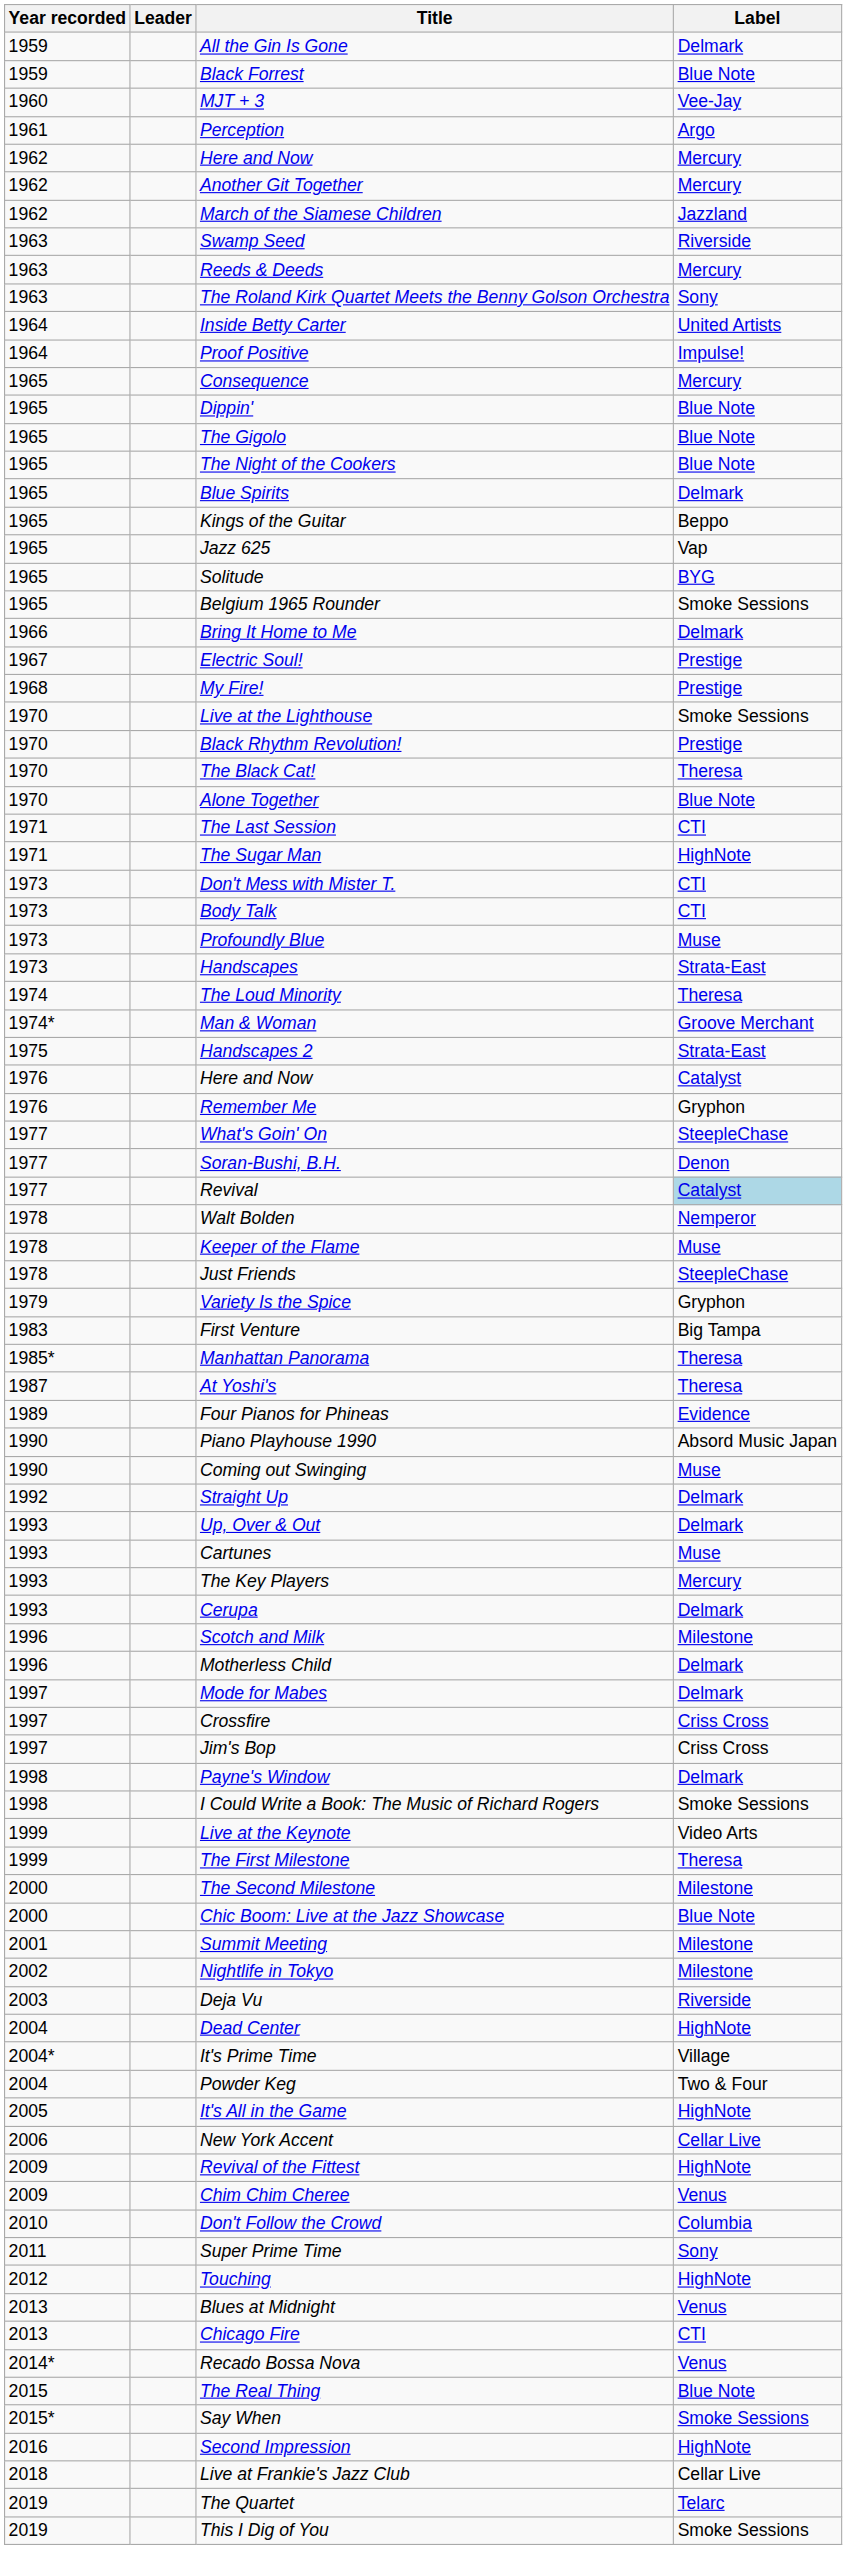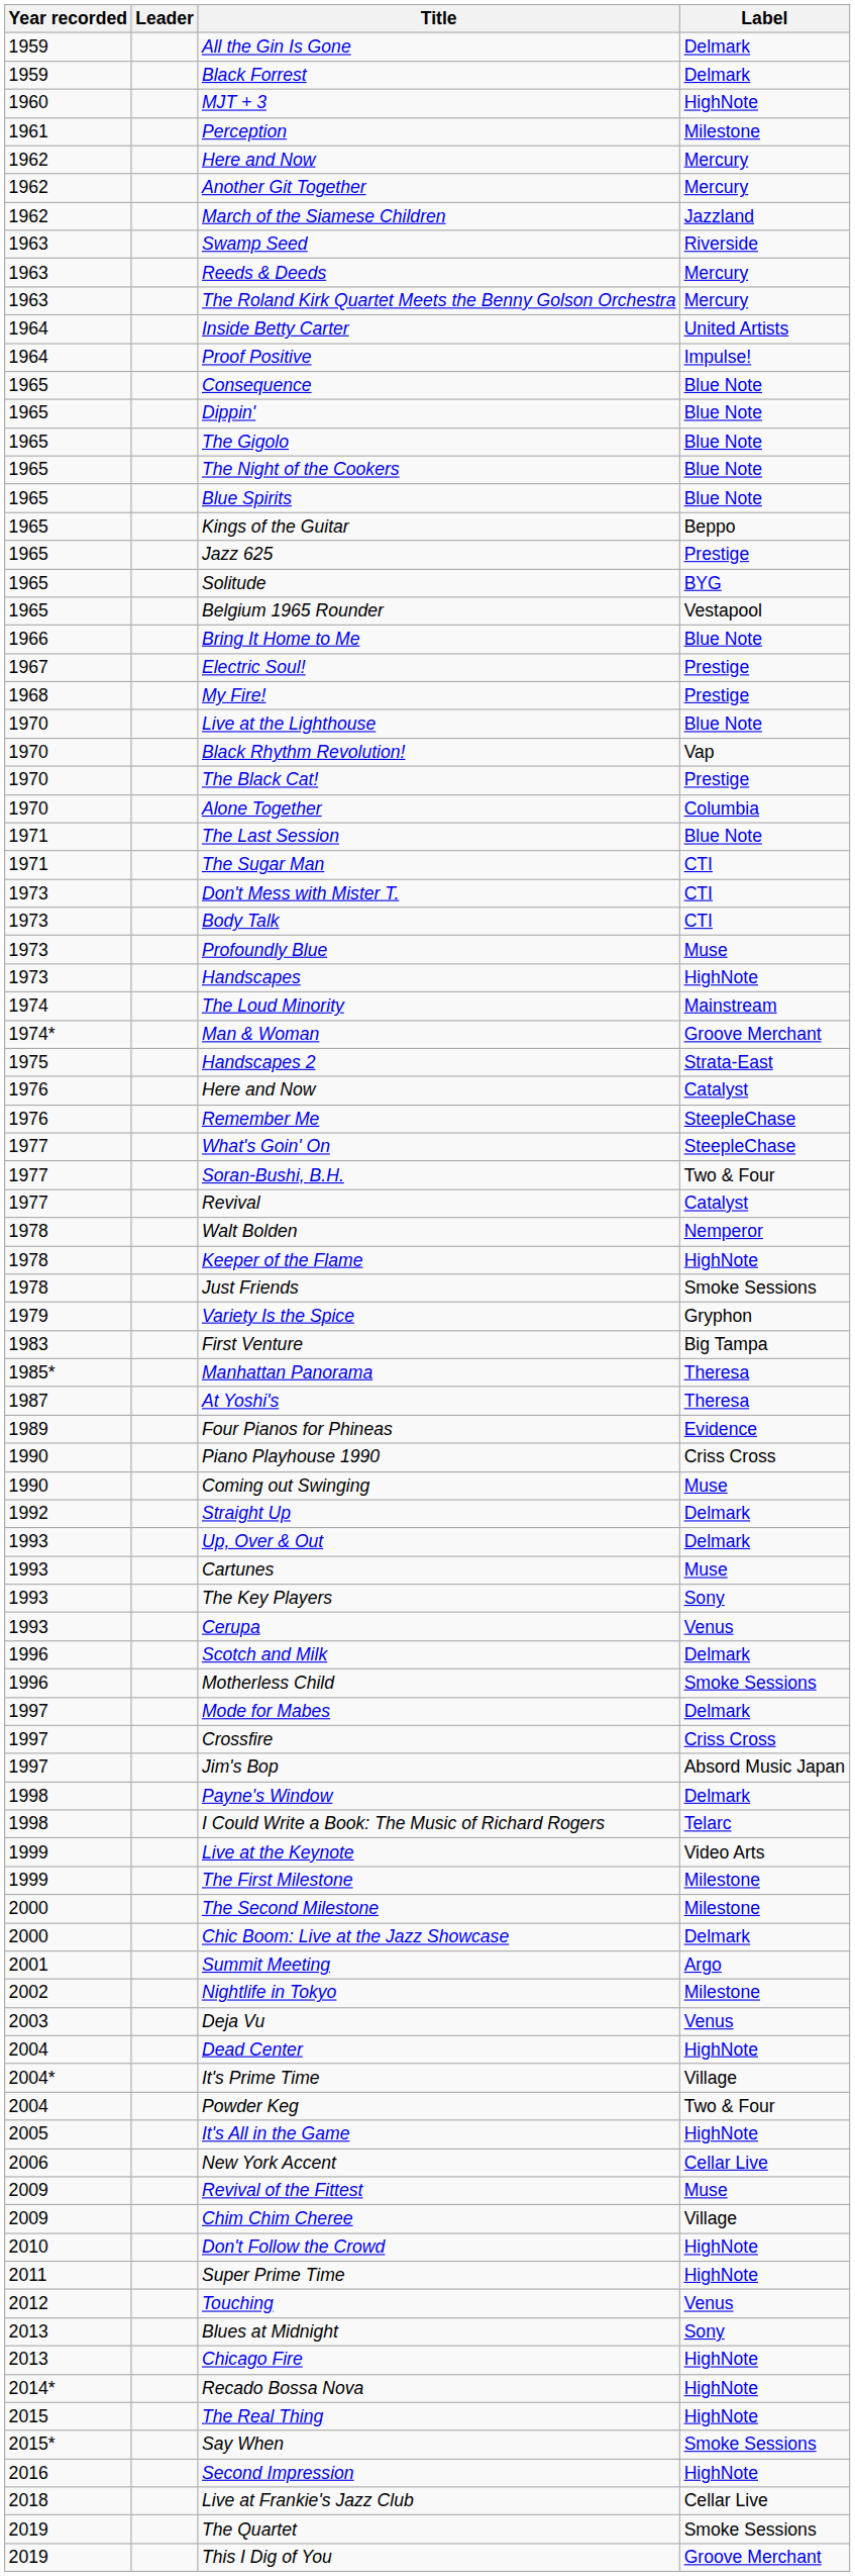Black Forrest | Label: Blue Note -> Delmark
MJT + 3 | Label: Vee-Jay -> HighNote
Perception | Label: Argo -> Milestone
The Roland Kirk Quartet Meets the Benny Golson Orchestra | Label: Sony -> Mercury
Consequence | Label: Mercury -> Blue Note
Blue Spirits | Label: Delmark -> Blue Note
Jazz 625 | Label: Vap -> Prestige
Belgium 1965 Rounder | Label: Smoke Sessions -> Vestapool
Bring It Home to Me | Label: Delmark -> Blue Note
Live at the Lighthouse | Label: Smoke Sessions -> Blue Note
Black Rhythm Revolution! | Label: Prestige -> Vap
The Black Cat! | Label: Theresa -> Prestige
Alone Together | Label: Blue Note -> Columbia
The Last Session | Label: CTI -> Blue Note
The Sugar Man | Label: HighNote -> CTI
Handscapes | Label: Strata-East -> HighNote
The Loud Minority | Label: Theresa -> Mainstream
Remember Me | Label: Gryphon -> SteepleChase
Soran-Bushi, B.H. | Label: Denon -> Two & Four
Revival | Label: lightblue background -> no background
Keeper of the Flame | Label: Muse -> HighNote
Just Friends | Label: SteepleChase -> Smoke Sessions
Piano Playhouse 1990 | Label: Absord Music Japan -> Criss Cross
The Key Players | Label: Mercury -> Sony
Cerupa | Label: Delmark -> Venus
Scotch and Milk | Label: Milestone -> Delmark
Motherless Child | Label: Delmark -> Smoke Sessions
Jim's Bop | Label: Criss Cross -> Absord Music Japan
I Could Write a Book: The Music of Richard Rogers | Label: Smoke Sessions -> Telarc
The First Milestone | Label: Theresa -> Milestone
Chic Boom: Live at the Jazz Showcase | Label: Blue Note -> Delmark
Summit Meeting | Label: Milestone -> Argo
Deja Vu | Label: Riverside -> Venus
Revival of the Fittest | Label: HighNote -> Muse
Chim Chim Cheree | Label: Venus -> Village
Don't Follow the Crowd | Label: Columbia -> HighNote
Super Prime Time | Label: Sony -> HighNote
Touching | Label: HighNote -> Venus
Blues at Midnight | Label: Venus -> Sony
Chicago Fire | Label: CTI -> HighNote
Recado Bossa Nova | Label: Venus -> HighNote
The Real Thing | Label: Blue Note -> HighNote
The Quartet | Label: Telarc -> Smoke Sessions
This I Dig of You | Label: Smoke Sessions -> Groove Merchant
